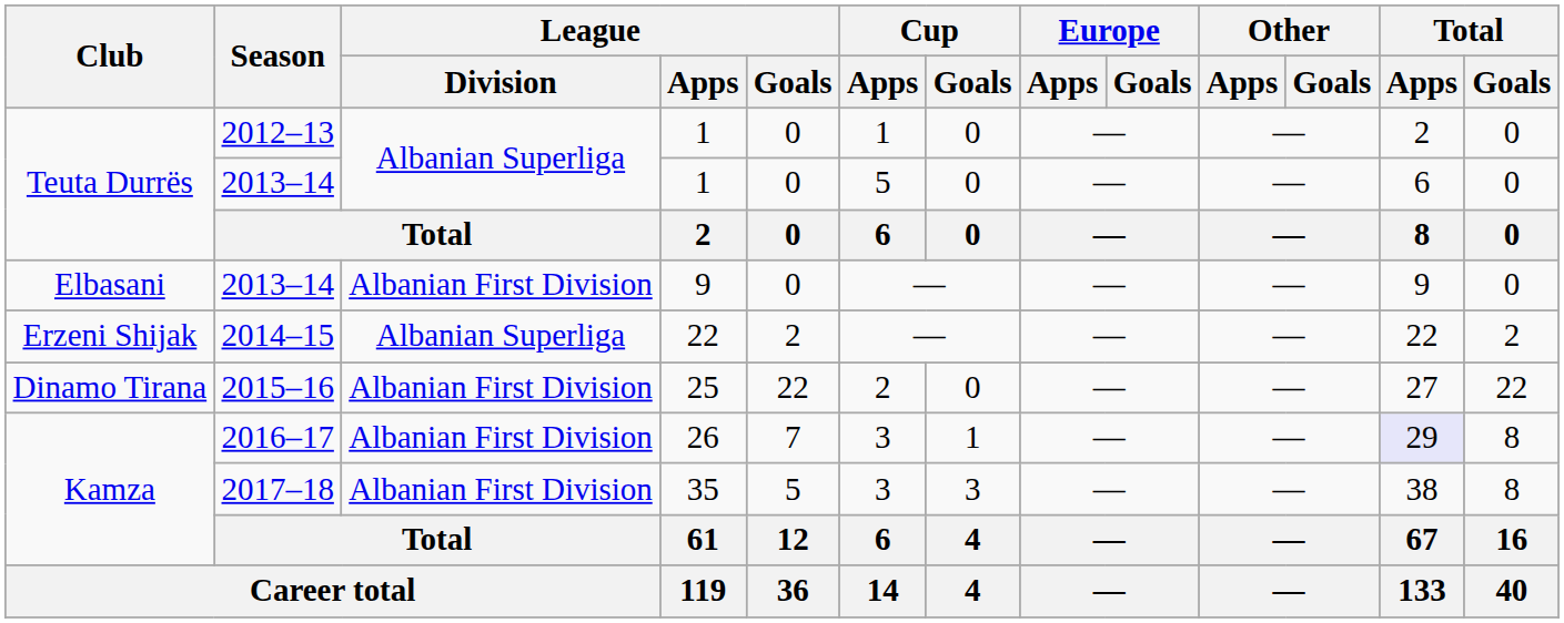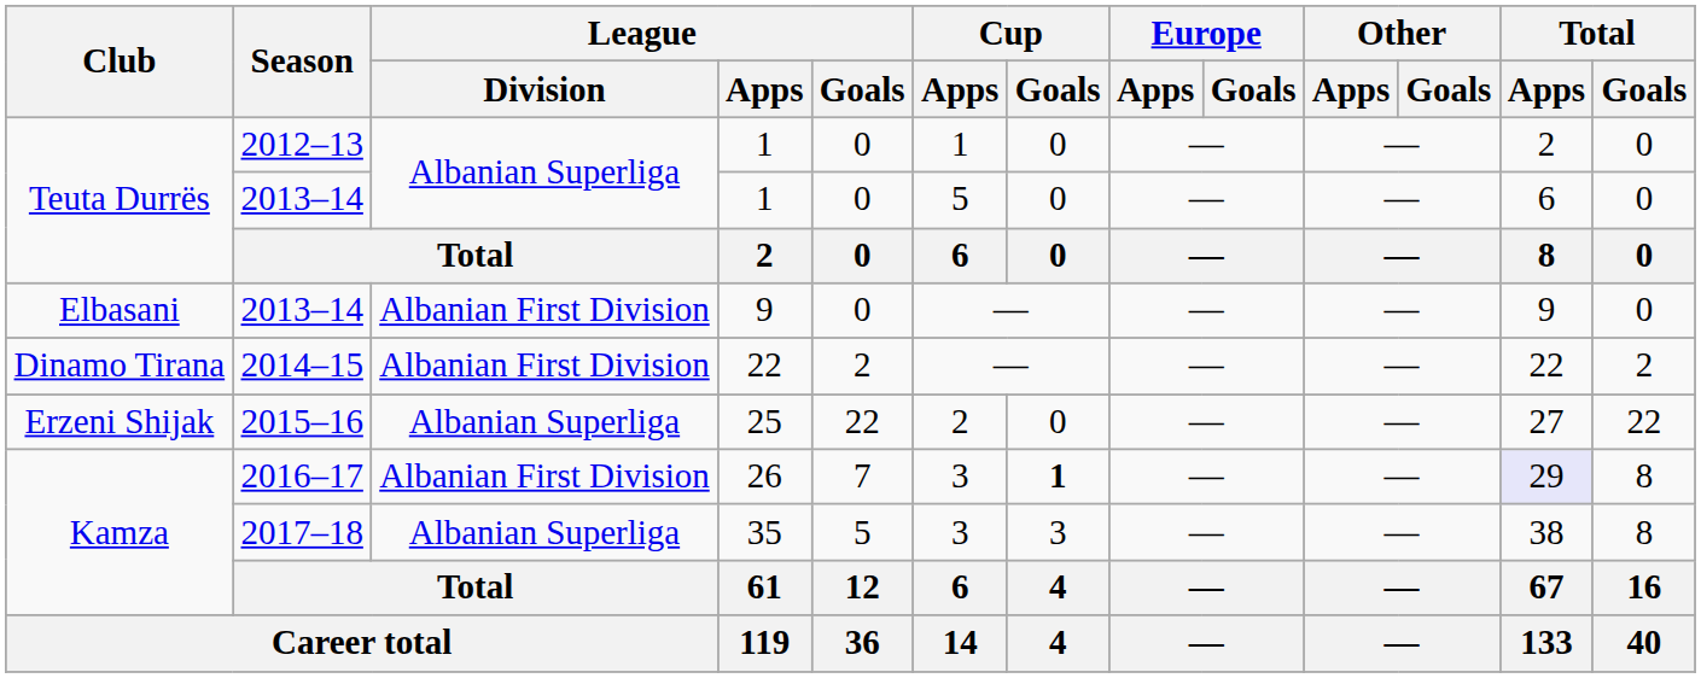2014–15 | Club: Erzeni Shijak -> Dinamo Tirana
2014–15 | League / Division: Albanian Superliga -> Albanian First Division
2015–16 | Club: Dinamo Tirana -> Erzeni Shijak
2015–16 | League / Division: Albanian First Division -> Albanian Superliga
2016–17 | Cup / Goals: normal -> bold
2017–18 | League / Division: Albanian First Division -> Albanian Superliga
